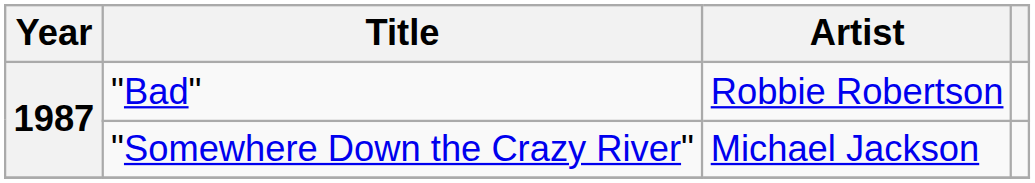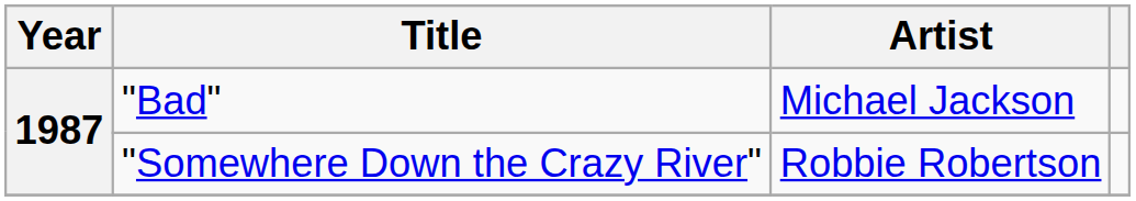"Bad" | Artist: Robbie Robertson -> Michael Jackson
"Somewhere Down the Crazy River" | Artist: Michael Jackson -> Robbie Robertson
